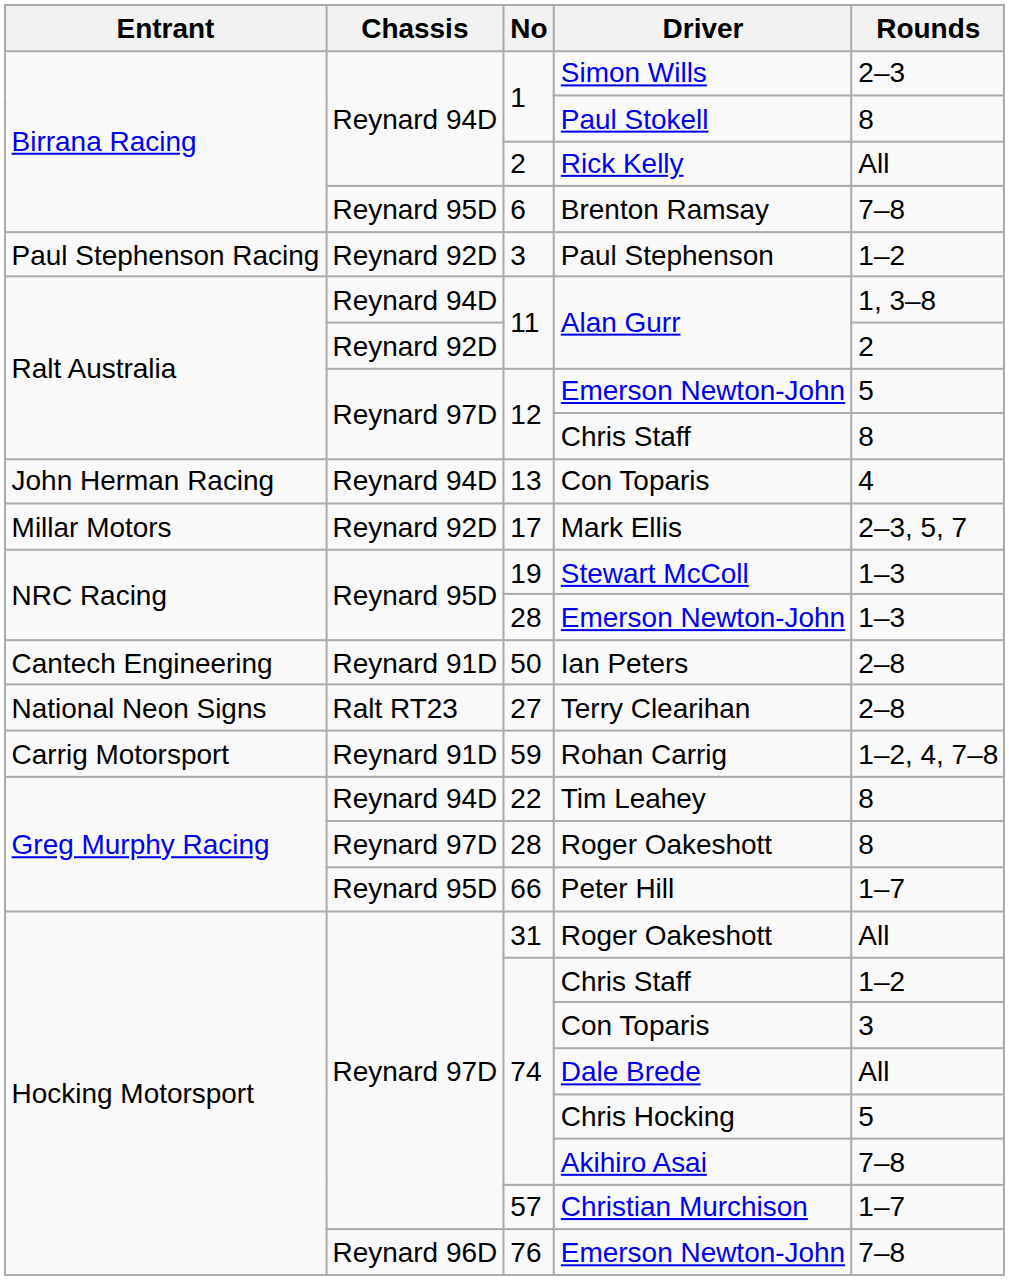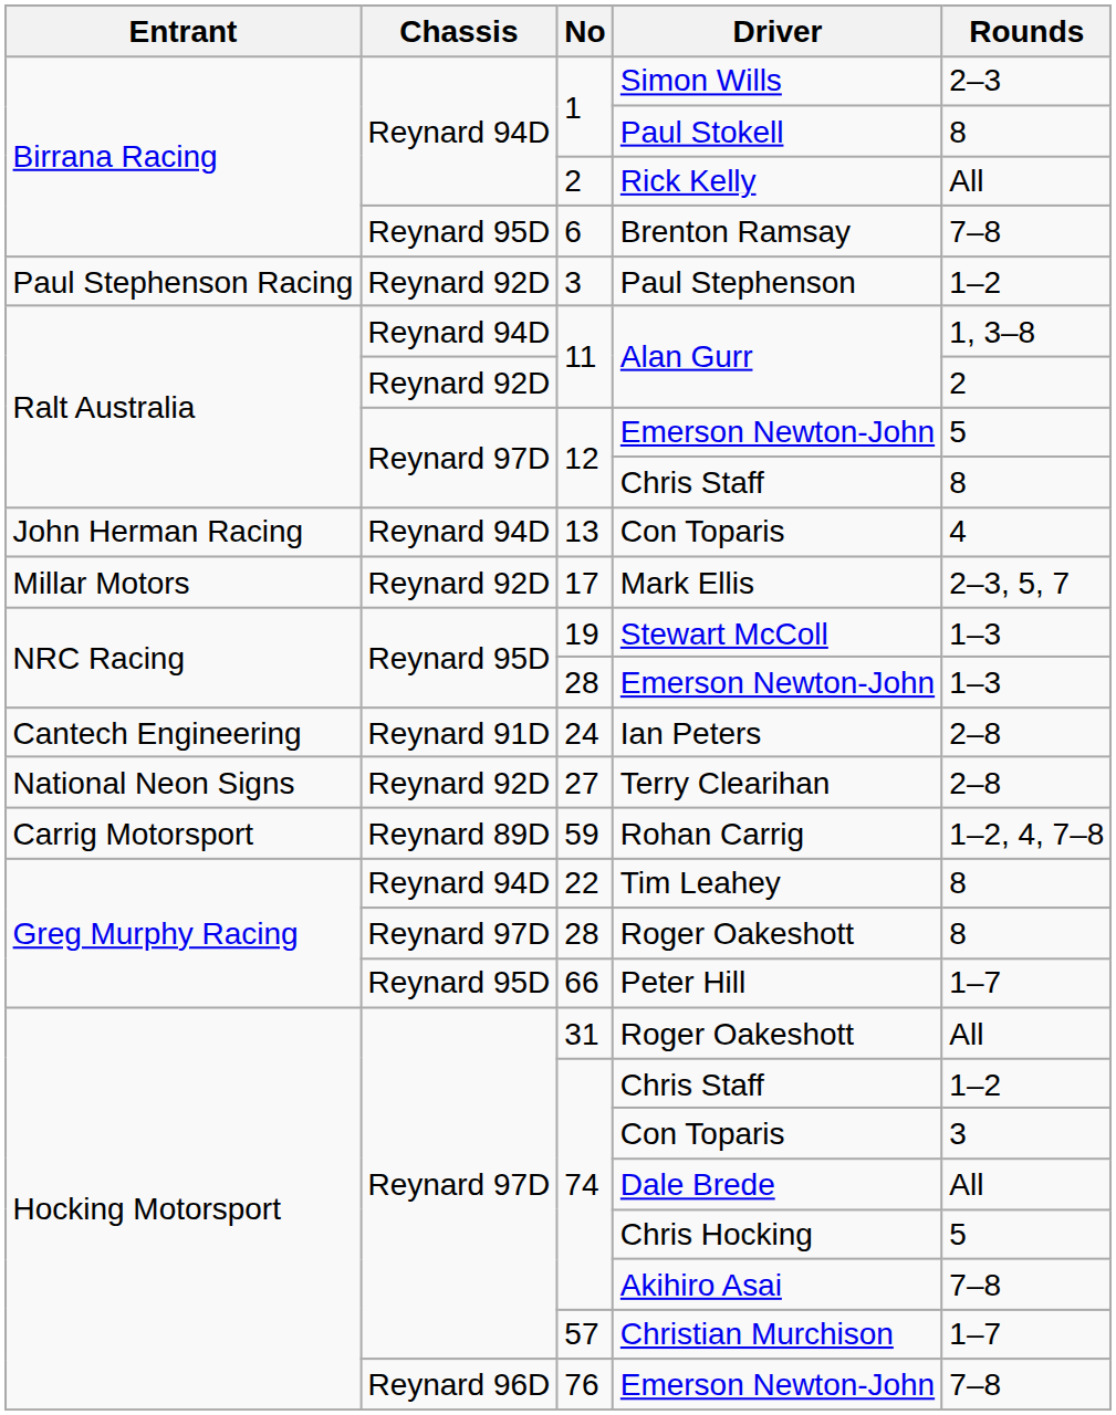Ian Peters | No: 50 -> 24
Terry Clearihan | Chassis: Ralt RT23 -> Reynard 92D
Rohan Carrig | Chassis: Reynard 91D -> Reynard 89D
